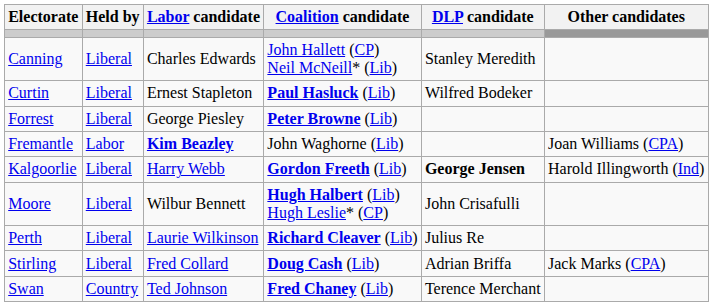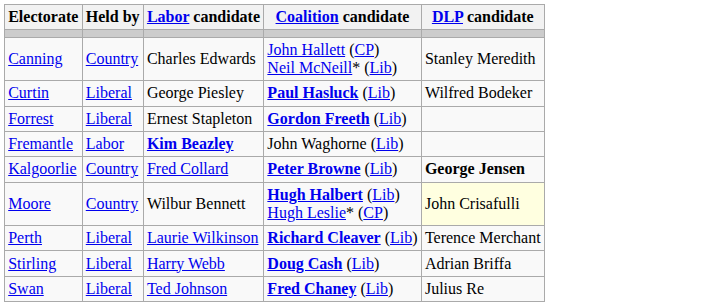- column: Other candidates | Joan Williams (CPA) | Harold Illingworth (Ind) | Jack Marks (CPA)
Canning | Held by: Liberal -> Country
Curtin | Labor candidate: Ernest Stapleton -> George Piesley
Forrest | Labor candidate: George Piesley -> Ernest Stapleton
Forrest | Coalition candidate: Peter Browne (Lib) -> Gordon Freeth (Lib)
Kalgoorlie | Held by: Liberal -> Country
Kalgoorlie | Labor candidate: Harry Webb -> Fred Collard
Kalgoorlie | Coalition candidate: Gordon Freeth (Lib) -> Peter Browne (Lib)
Moore | Held by: Liberal -> Country
Moore | DLP candidate: no background -> lightyellow background
Perth | DLP candidate: Julius Re -> Terence Merchant
Stirling | Labor candidate: Fred Collard -> Harry Webb
Swan | Held by: Country -> Liberal
Swan | DLP candidate: Terence Merchant -> Julius Re
